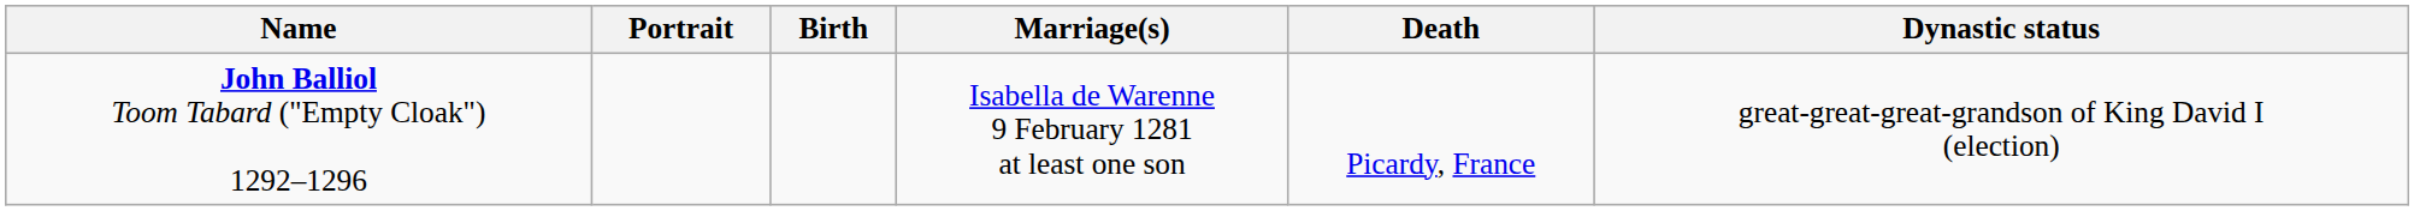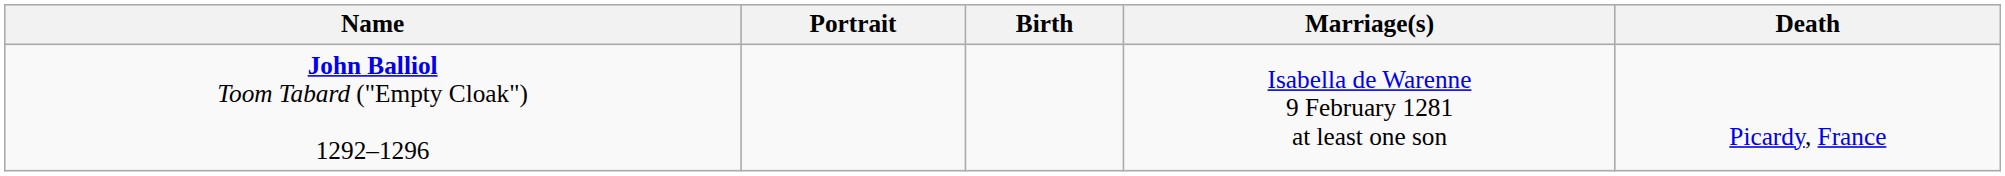- column: Dynastic status | great-great-great-grandson of King David I (election)
